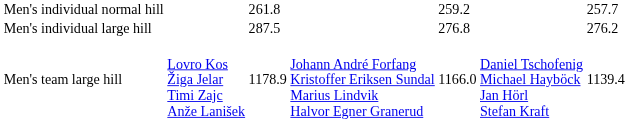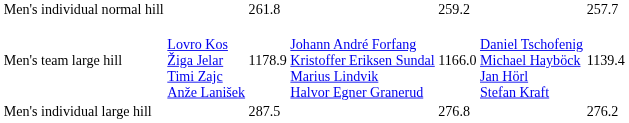rows swapped: Men's individual large hill <-> Men's team large hill
